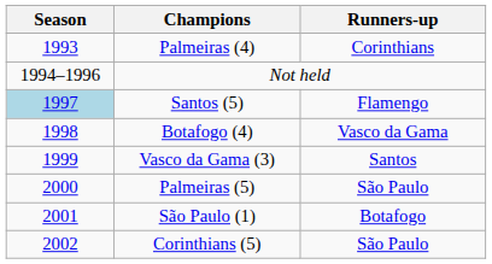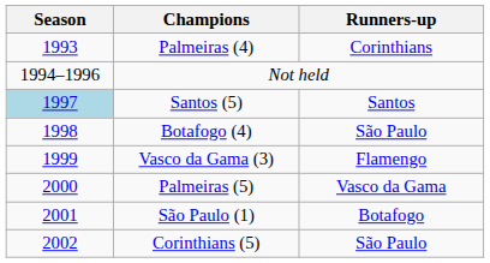Santos (5) | Runners-up: Flamengo -> Santos
Botafogo (4) | Runners-up: Vasco da Gama -> São Paulo
Vasco da Gama (3) | Runners-up: Santos -> Flamengo
Palmeiras (5) | Runners-up: São Paulo -> Vasco da Gama
